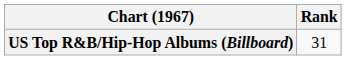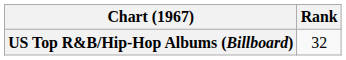US Top R&B/Hip-Hop Albums (Billboard) | Rank: 31 -> 32
